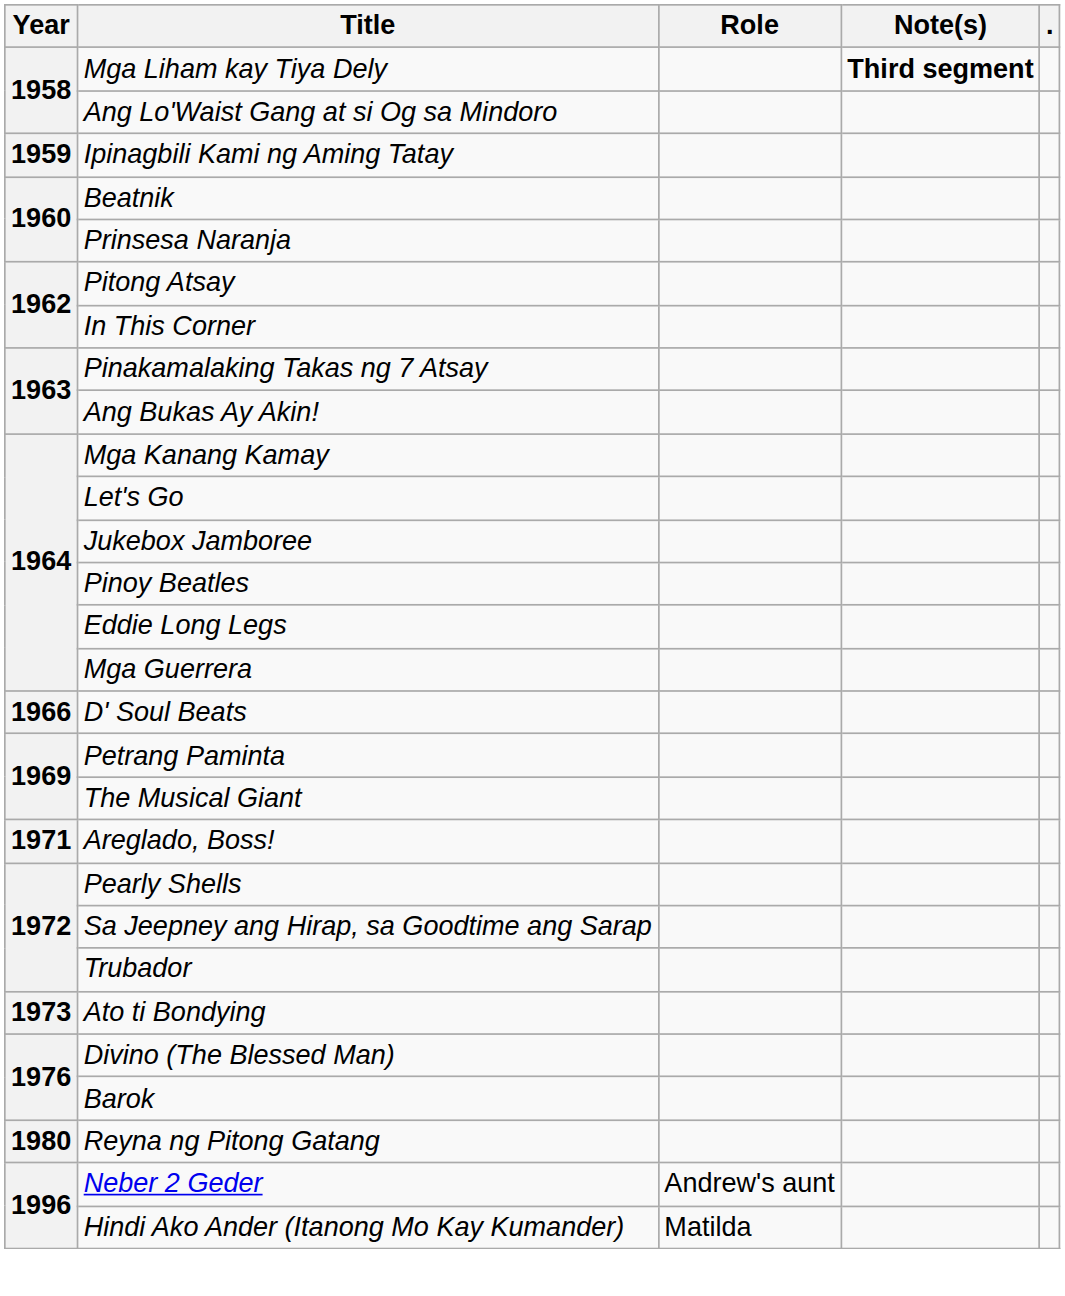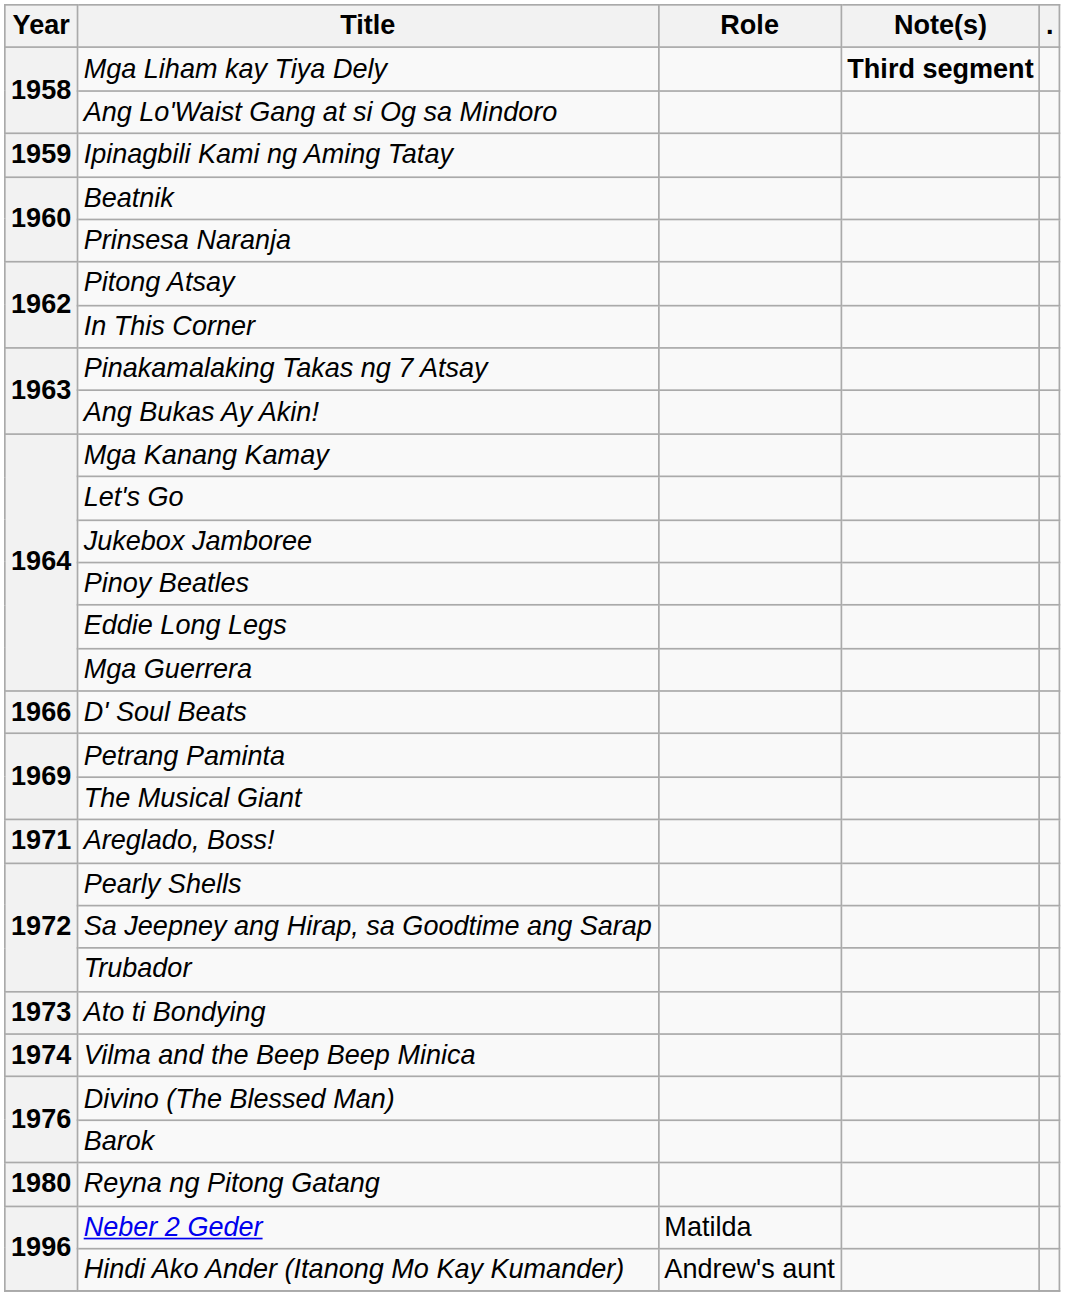+ row: 1974 | Vilma and the Beep Beep Minica
Neber 2 Geder | Role: Andrew's aunt -> Matilda
Hindi Ako Ander (Itanong Mo Kay Kumander) | Role: Matilda -> Andrew's aunt
